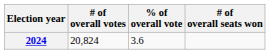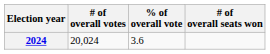2024 | # of overall votes: 20,824 -> 20,024
